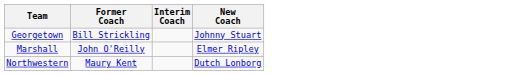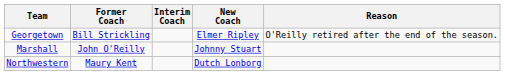+ column: Reason | O'Reilly retired after the end of the season.
Georgetown | New Coach: Johnny Stuart -> Elmer Ripley
Marshall | New Coach: Elmer Ripley -> Johnny Stuart
